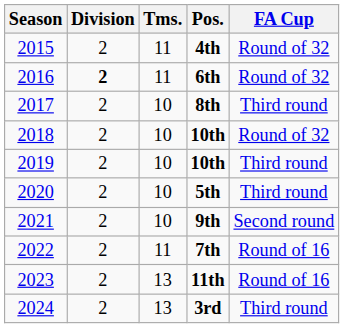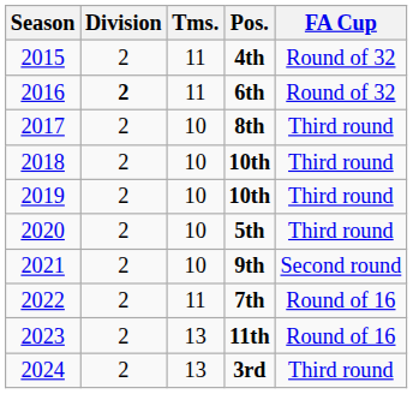2018 / 10th | FA Cup: Round of 32 -> Third round
